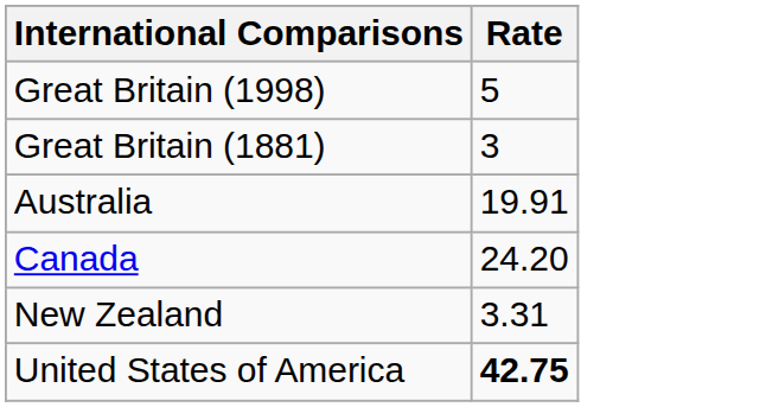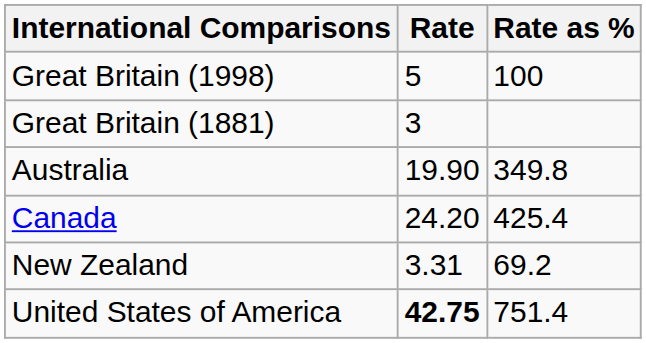+ column: Rate as % | 100 | 349.8 | 425.4 | 69.2 | 751.4
Australia | Rate: 19.91 -> 19.90
